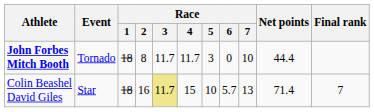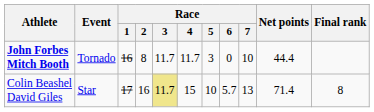John Forbes Mitch Booth | Race / 1: 18 -> 16
Colin Beashel David Giles | Race / 1: 18 -> 17
Colin Beashel David Giles | Final rank: 7 -> 8
